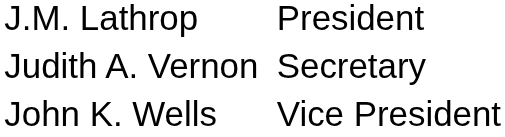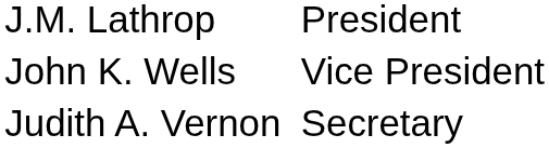rows swapped: John K. Wells <-> Judith A. Vernon
